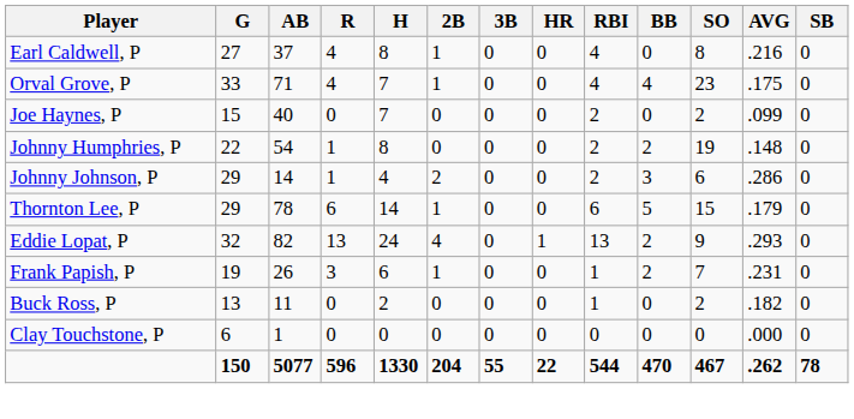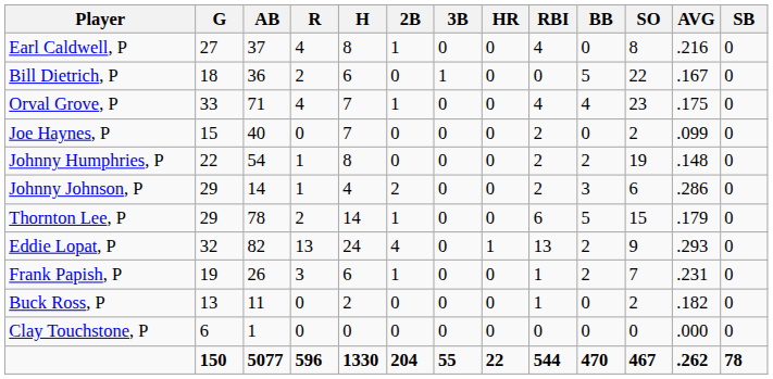+ row: Bill Dietrich, P | 18 | 36 | 2 | 6 | 0 | 1 | 0 | 0 | 5 | 22 | .167 | 0
Thornton Lee, P | R: 6 -> 2
